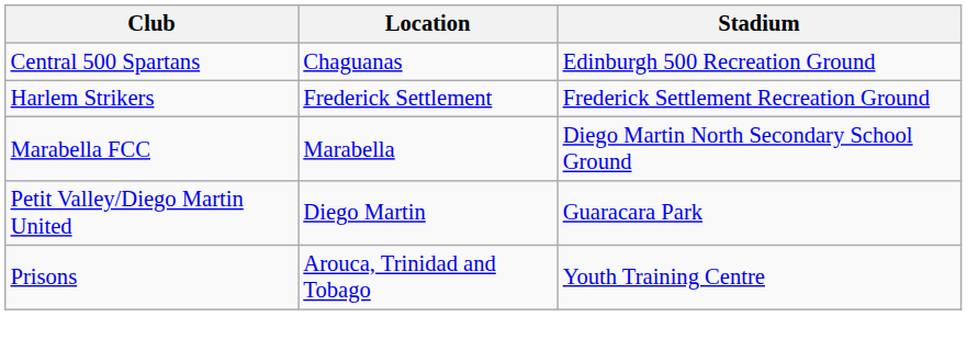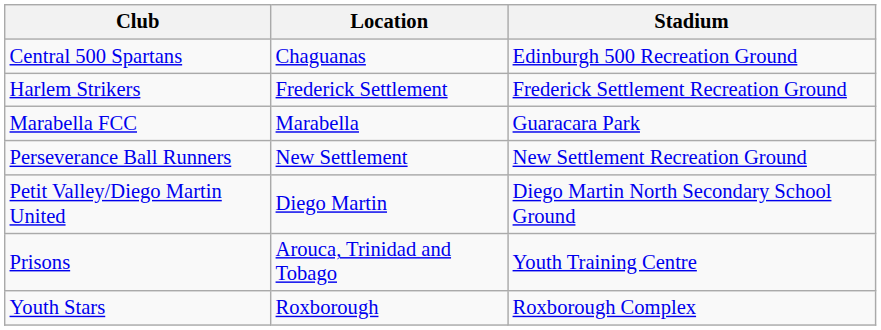Marabella FCC | Stadium: Diego Martin North Secondary School Ground -> Guaracara Park
+ row: Perseverance Ball Runners | New Settlement | New Settlement Recreation Ground
Petit Valley/Diego Martin United | Stadium: Guaracara Park -> Diego Martin North Secondary School Ground
+ row: Youth Stars | Roxborough | Roxborough Complex
